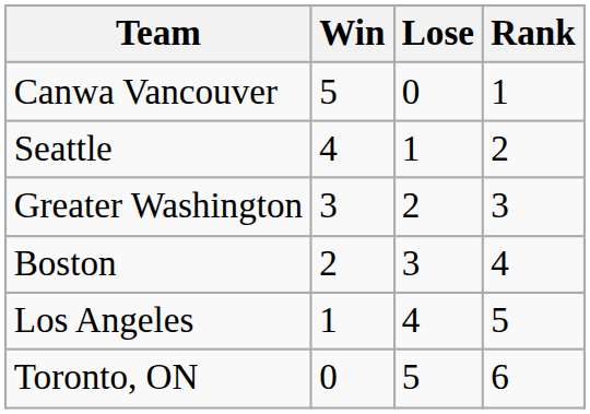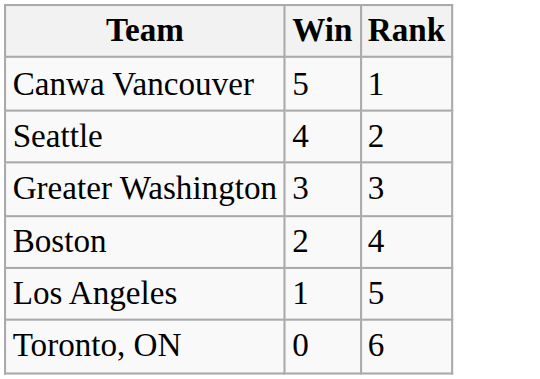- column: Lose | 0 | 1 | 2 | 3 | 4 | 5
